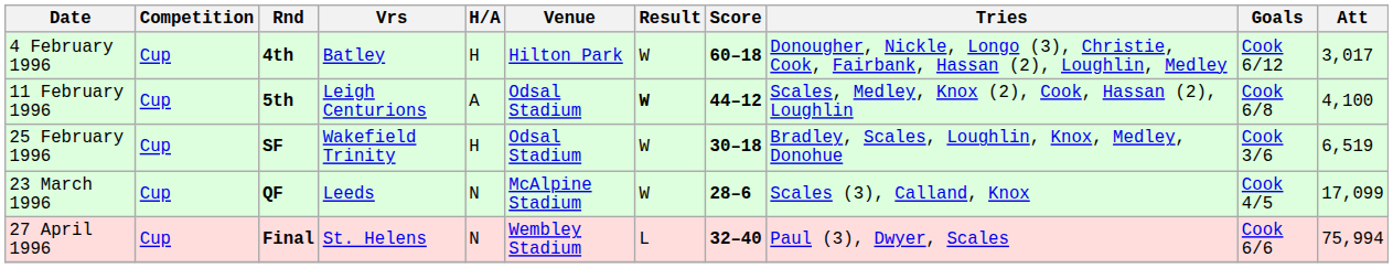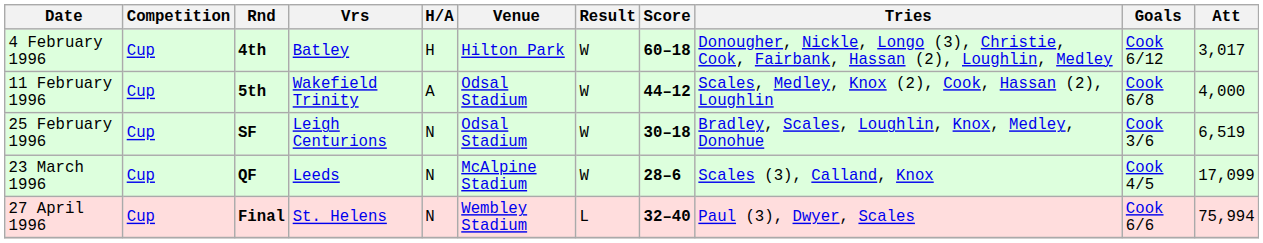11 February 1996 | Vrs: Leigh Centurions -> Wakefield Trinity
11 February 1996 | Result: bold -> normal
11 February 1996 | Att: 4,100 -> 4,000
25 February 1996 | Vrs: Wakefield Trinity -> Leigh Centurions
25 February 1996 | H/A: H -> N
